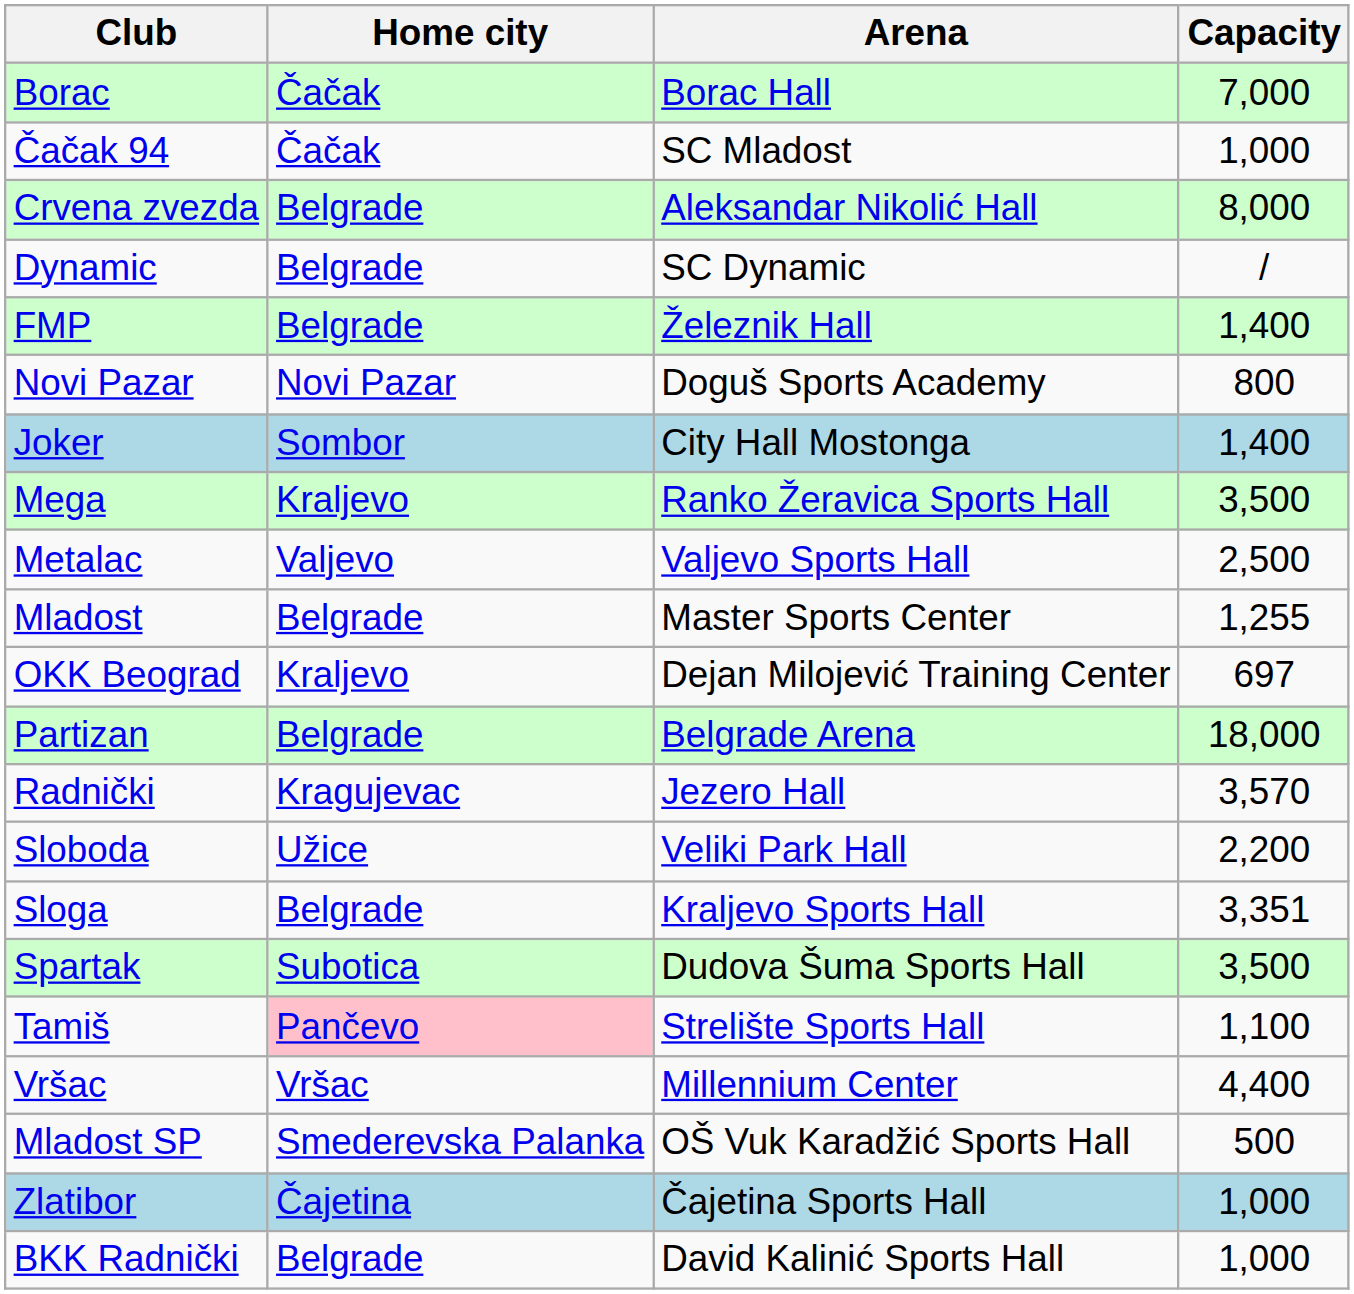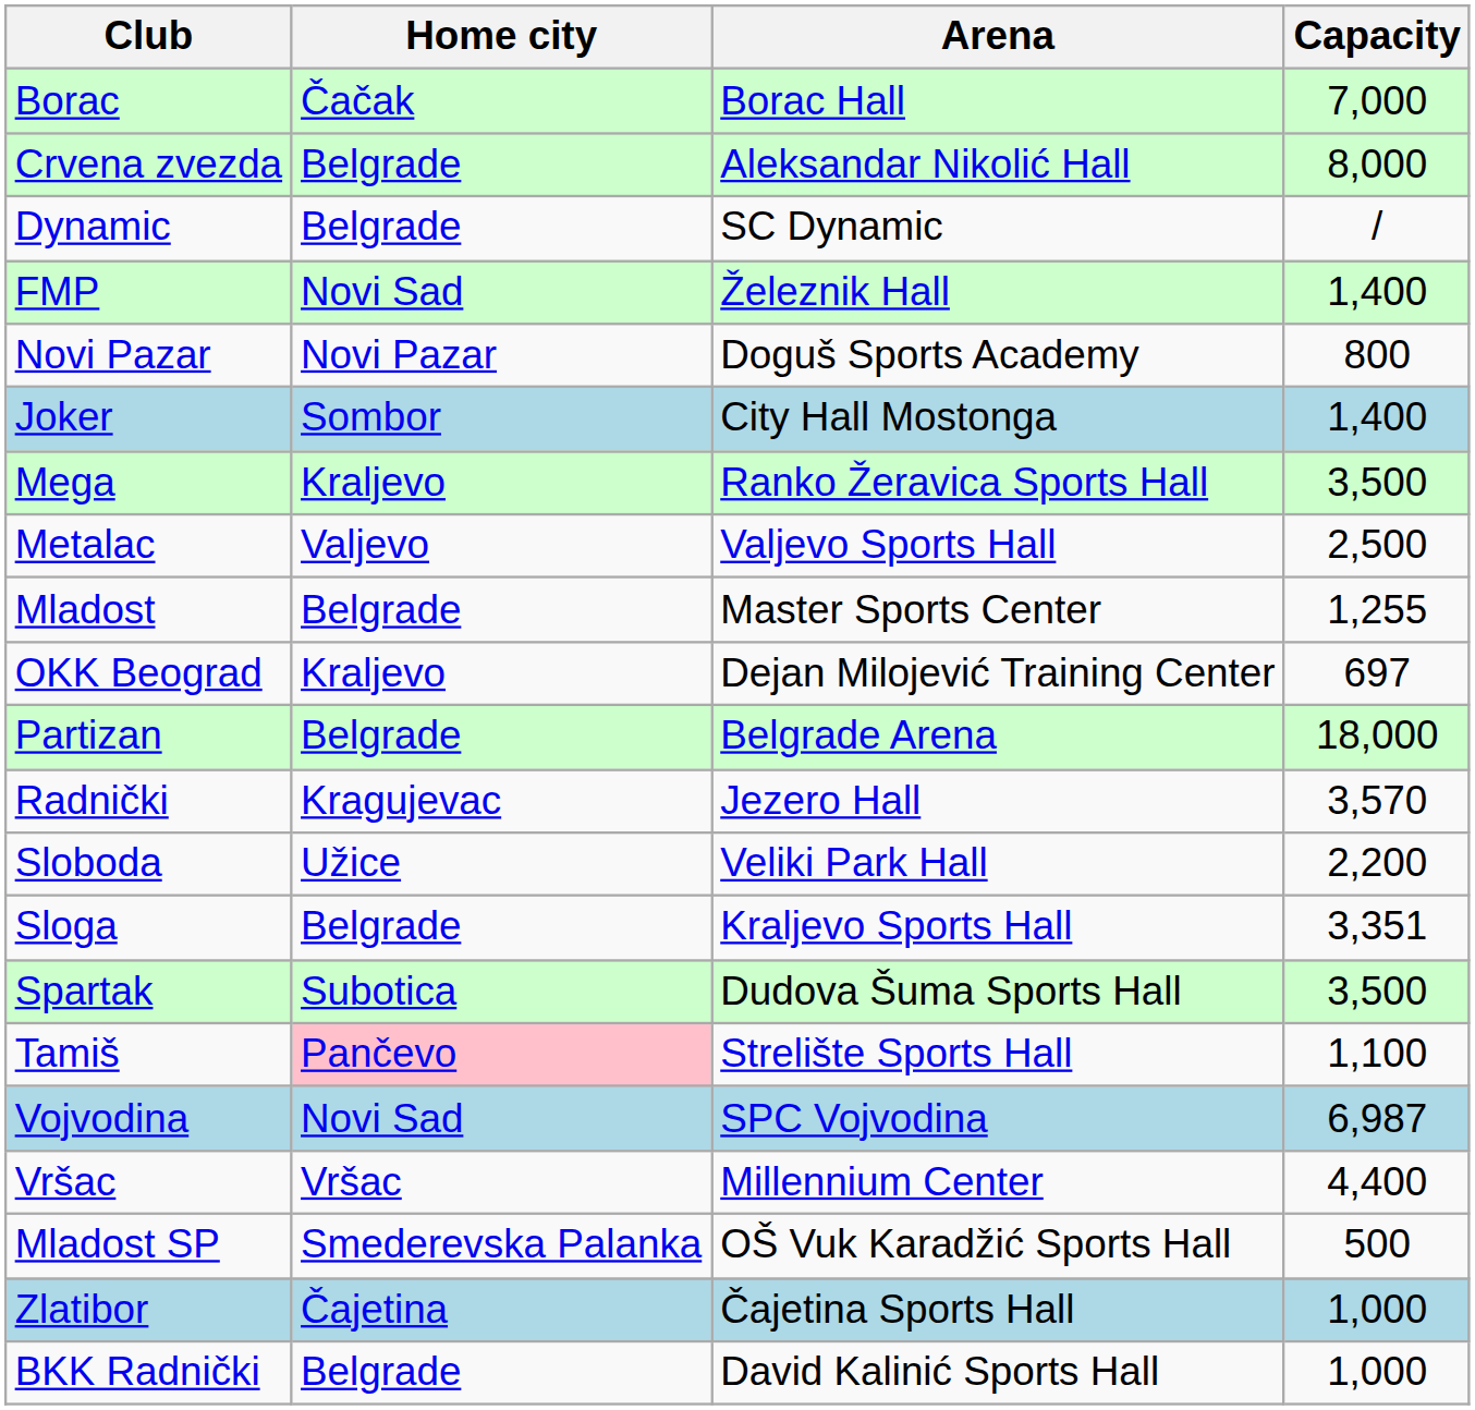- row: Čačak 94 | Čačak | SC Mladost | 1,000
FMP | Home city: Belgrade -> Novi Sad
+ row: Vojvodina | Novi Sad | SPC Vojvodina | 6,987
